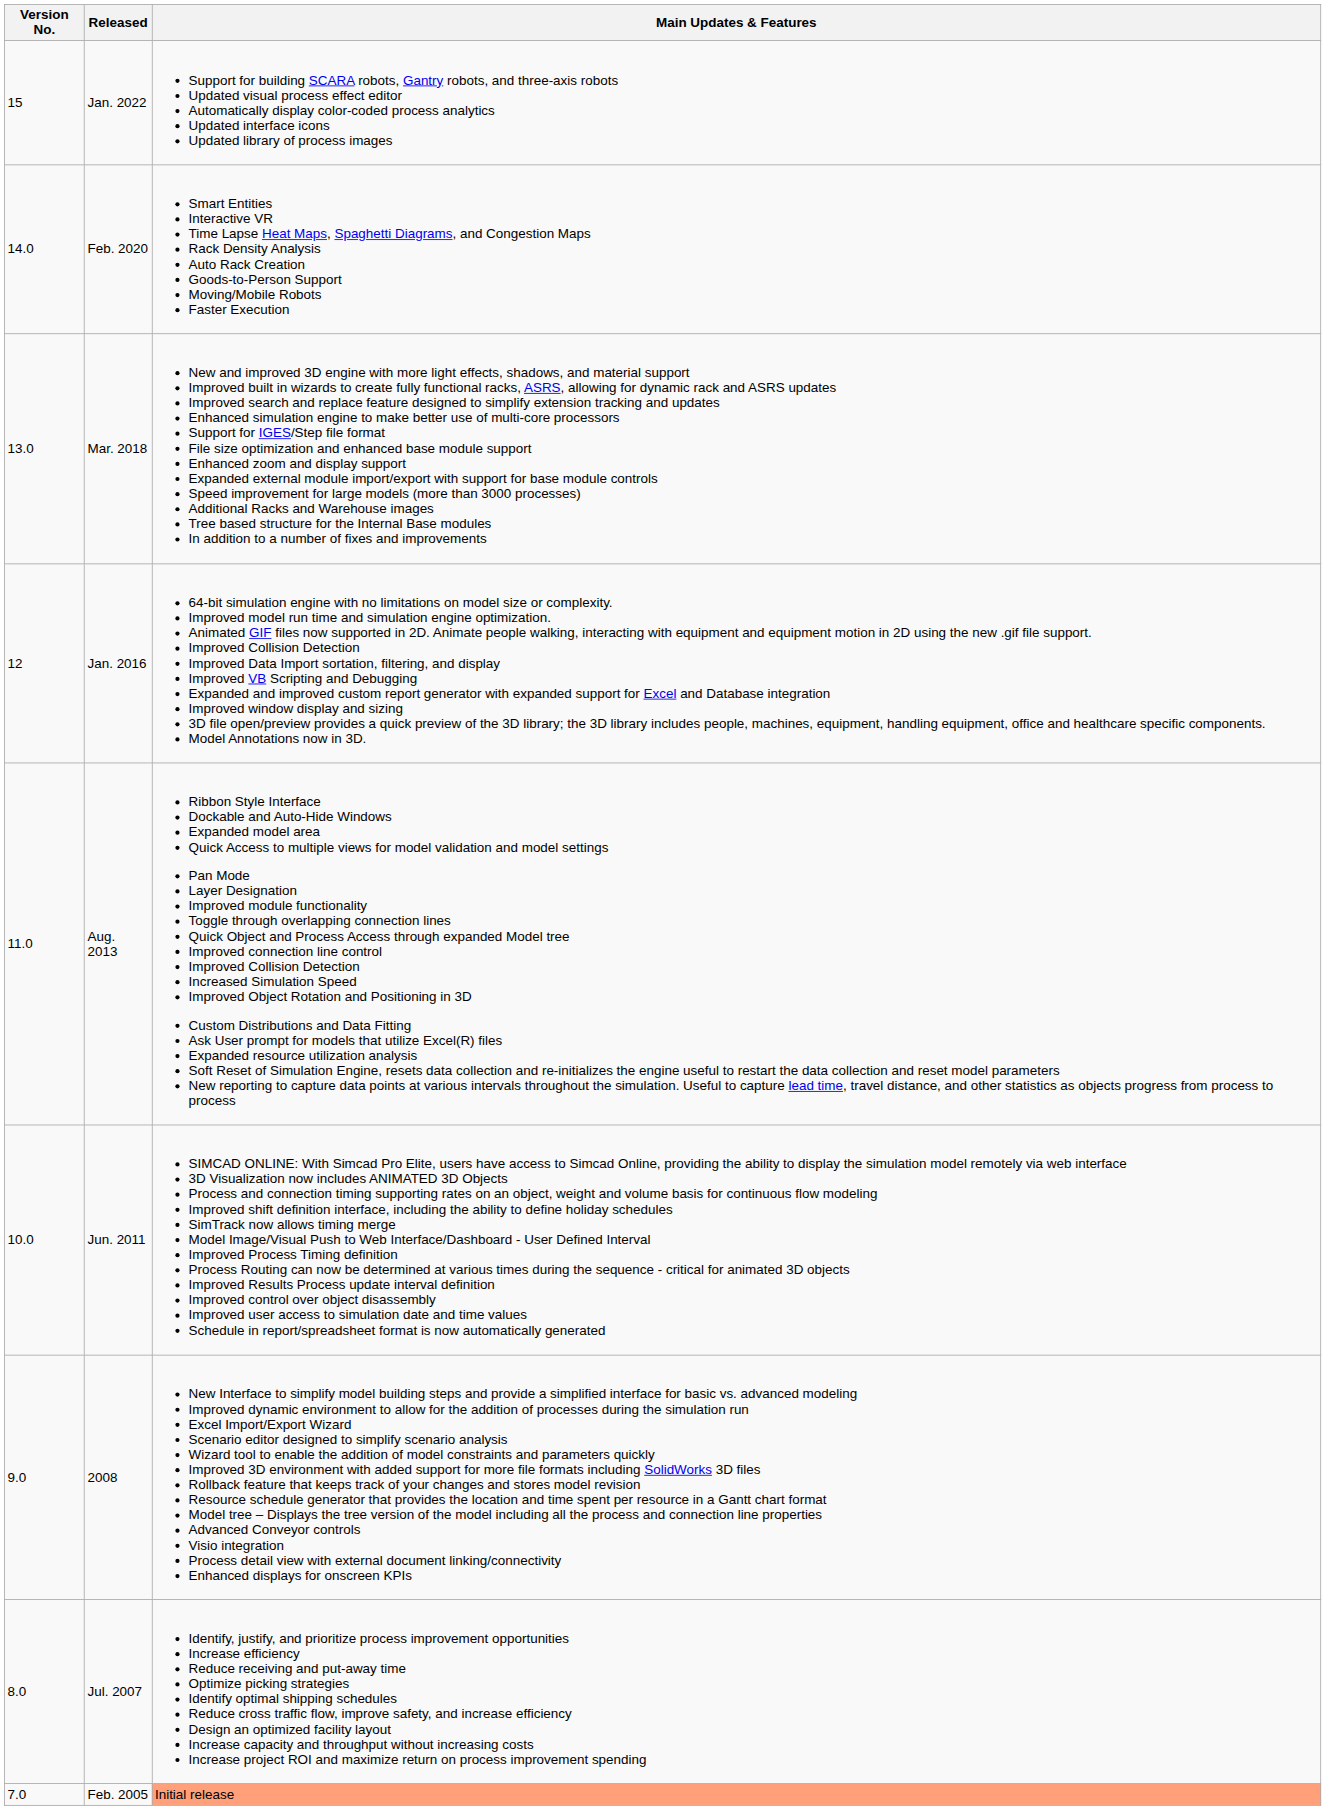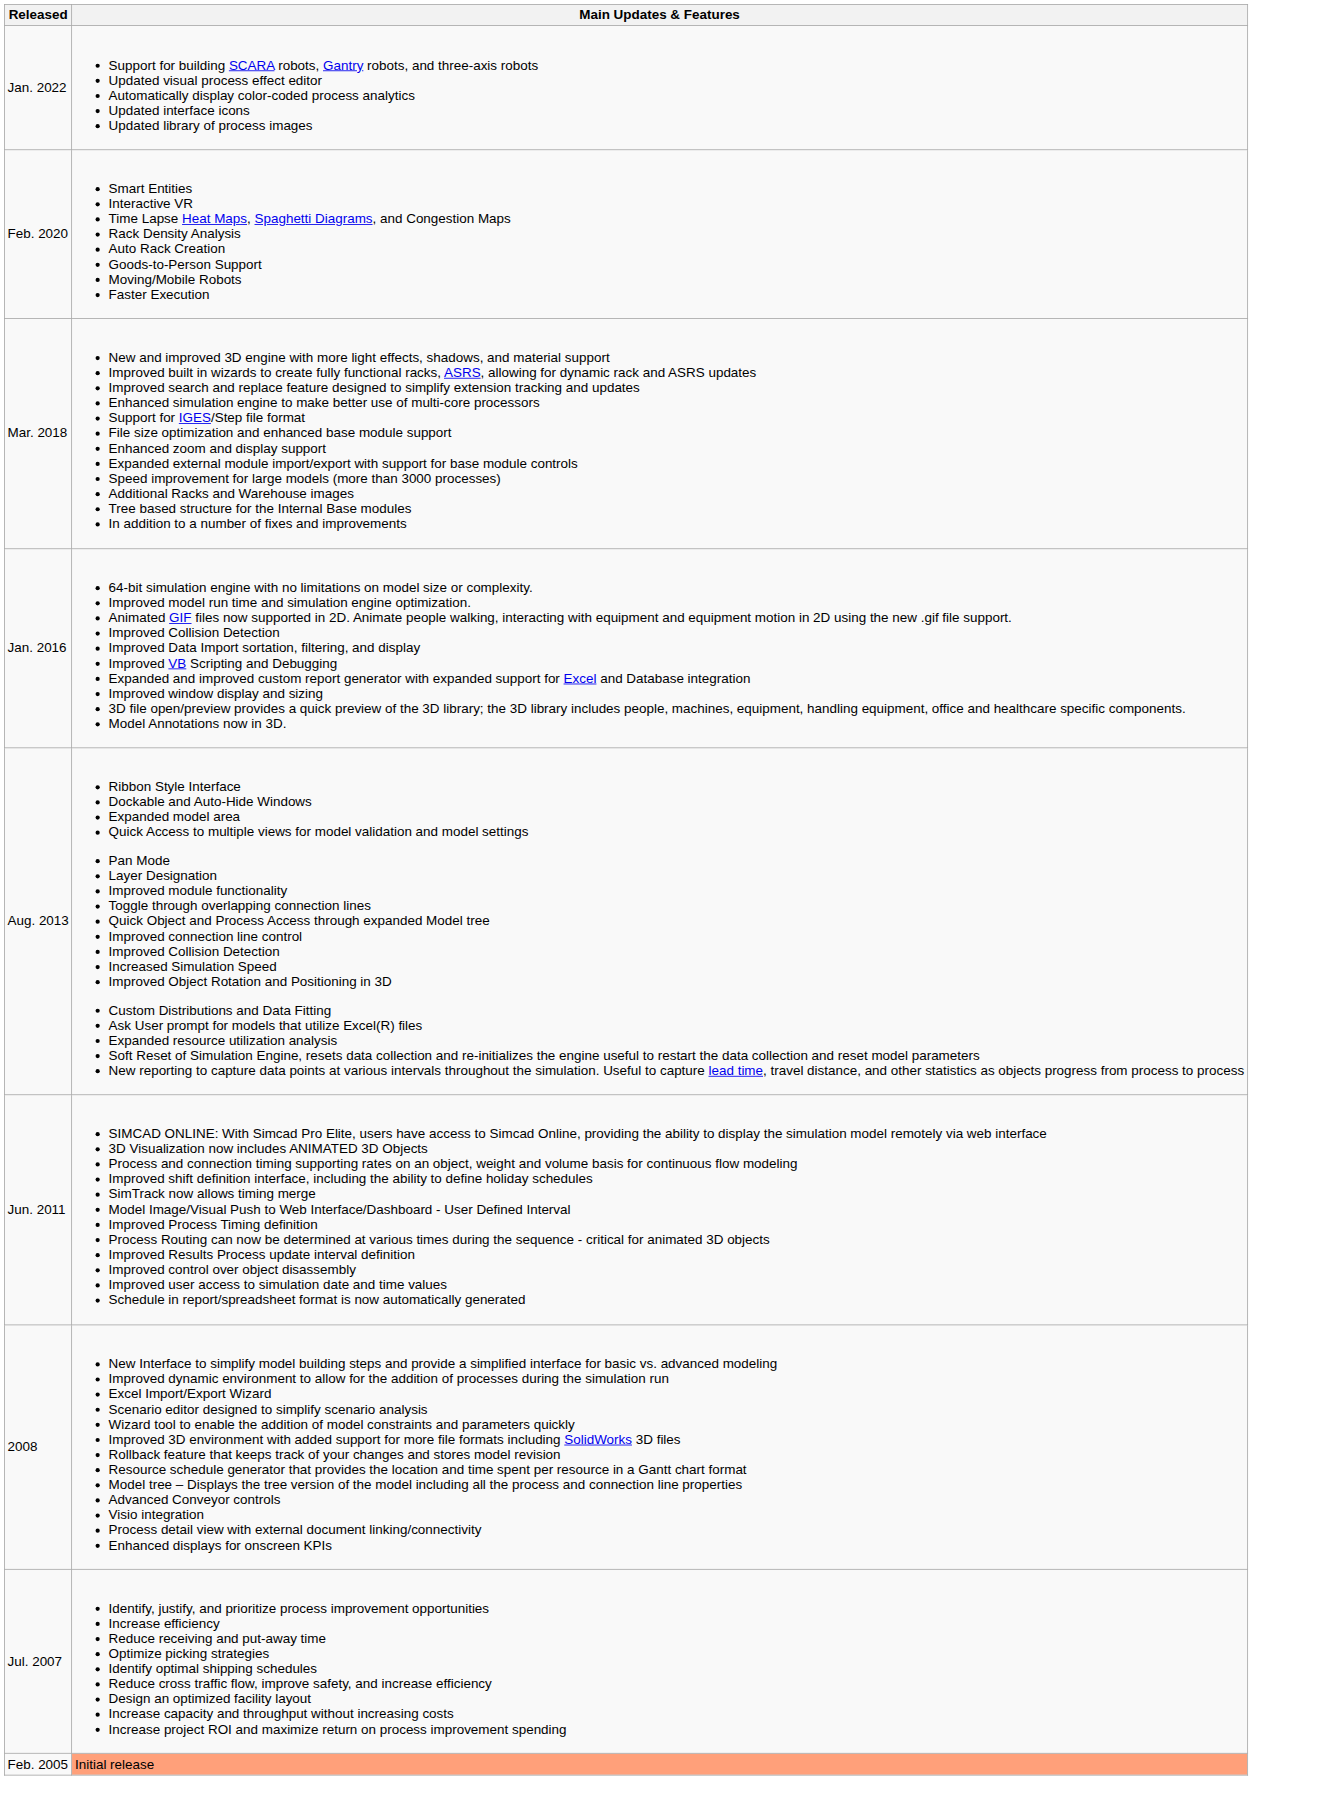- column: Version No. | 15 | 14.0 | 13.0 | 12 | 11.0 | 10.0 | 9.0 | 8.0 | 7.0
